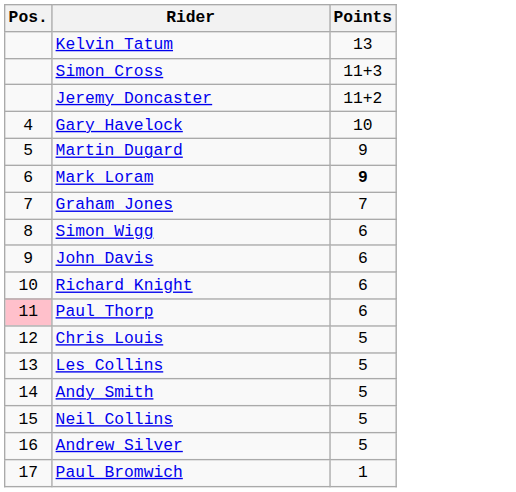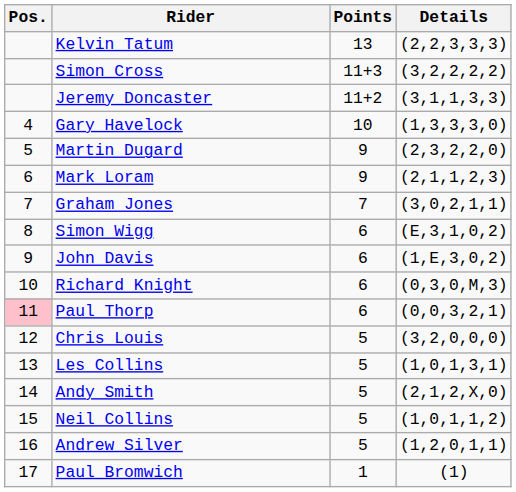+ column: Details | (2,2,3,3,3) | (3,2,2,2,2) | (3,1,1,3,3) | (1,3,3,3,0) | (2,3,2,2,0) | (2,1,1,2,3) | (3,0,2,1,1) | (E,3,1,0,2) | (1,E,3,0,2) | (0,3,0,M,3) | (0,0,3,2,1) | (3,2,0,0,0) | (1,0,1,3,1) | (2,1,2,X,0) | (1,0,1,1,2) | (1,2,0,1,1) | (1)
Mark Loram | Points: bold -> normal
